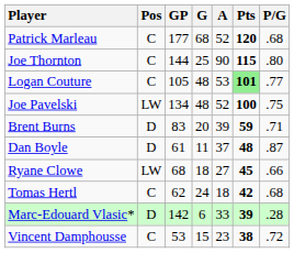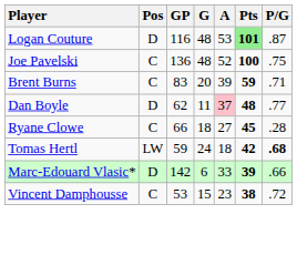- row: Patrick Marleau | C | 177 | 68 | 52 | 120 | .68
- row: Joe Thornton | C | 144 | 25 | 90 | 115 | .80
Logan Couture | Pos: C -> D
Logan Couture | GP: 105 -> 116
Logan Couture | P/G: .77 -> .87
Joe Pavelski | Pos: LW -> C
Joe Pavelski | GP: 134 -> 136
Brent Burns | Pos: D -> C
Dan Boyle | GP: 61 -> 62
Dan Boyle | A: no background -> pink background
Dan Boyle | P/G: .87 -> .77
Ryane Clowe | Pos: LW -> C
Ryane Clowe | GP: 68 -> 66
Ryane Clowe | P/G: .66 -> .28
Tomas Hertl | Pos: C -> LW
Tomas Hertl | GP: 62 -> 59
Tomas Hertl | P/G: normal -> bold
Marc-Edouard Vlasic* | P/G: .28 -> .66
